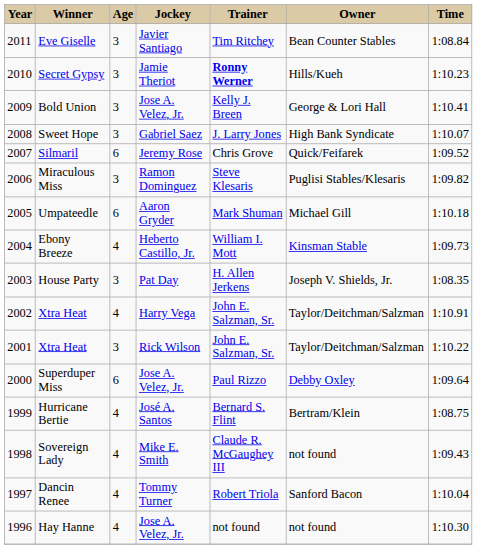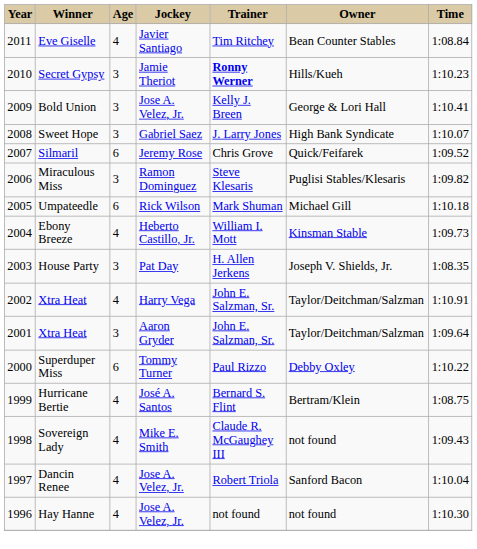Eve Giselle | Age: 3 -> 4
Umpateedle | Jockey: Aaron Gryder -> Rick Wilson
2001 / Xtra Heat | Jockey: Rick Wilson -> Aaron Gryder
2001 / Xtra Heat | Time: 1:10.22 -> 1:09.64
Superduper Miss | Jockey: Jose A. Velez, Jr. -> Tommy Turner
Superduper Miss | Time: 1:09.64 -> 1:10.22
Dancin Renee | Jockey: Tommy Turner -> Jose A. Velez, Jr.
